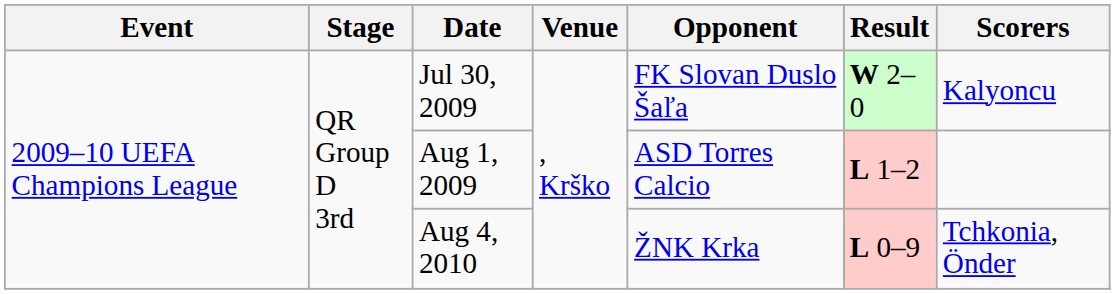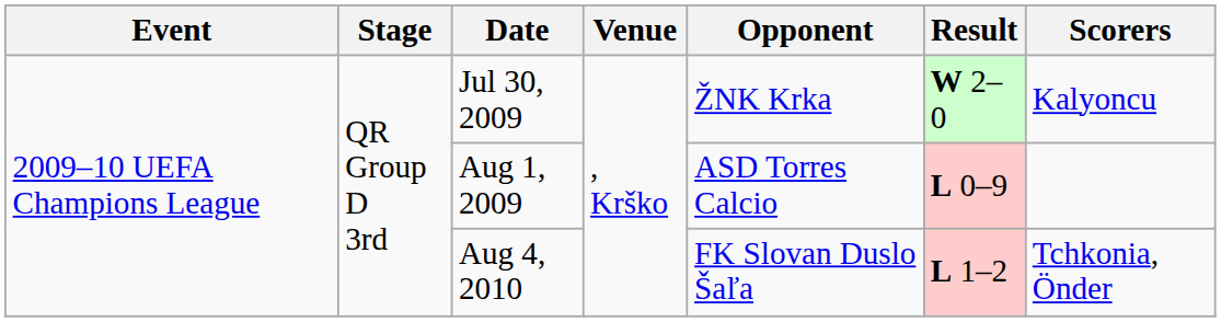Jul 30, 2009 | Opponent: FK Slovan Duslo Šaľa -> ŽNK Krka
Aug 1, 2009 | Result: L 1–2 -> L 0–9
Aug 4, 2010 | Opponent: ŽNK Krka -> FK Slovan Duslo Šaľa
Aug 4, 2010 | Result: L 0–9 -> L 1–2
